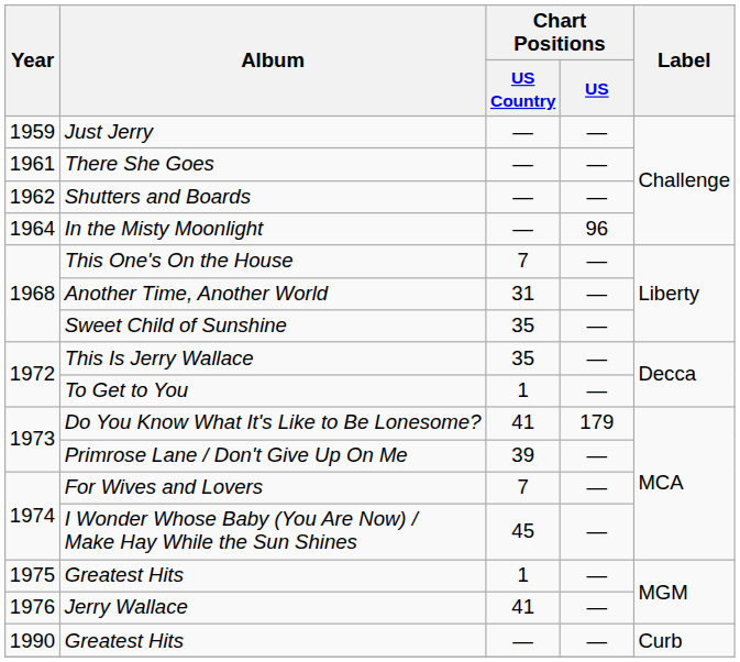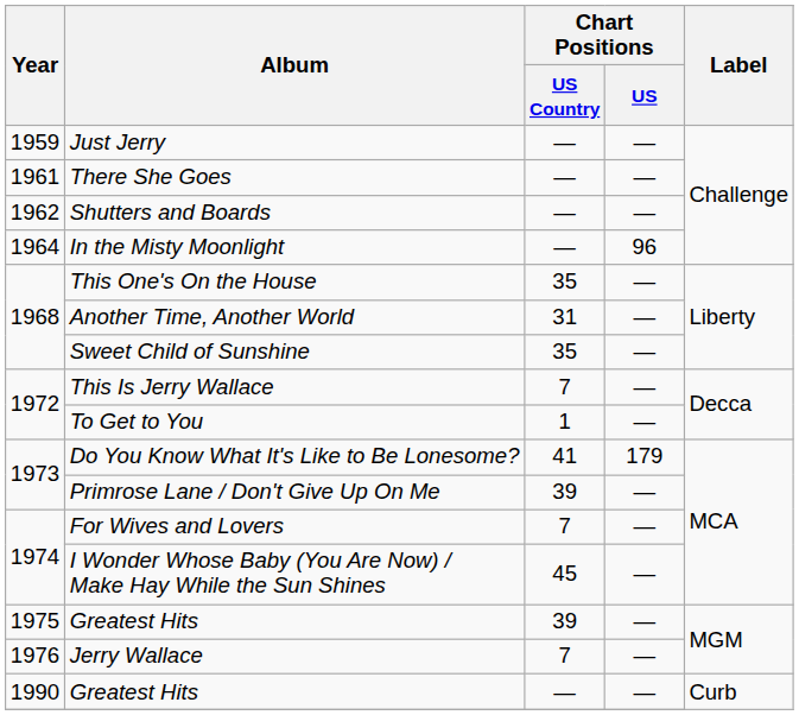This One's On the House | Chart Positions / US Country: 7 -> 35
This Is Jerry Wallace | Chart Positions / US Country: 35 -> 7
1975 / Greatest Hits | Chart Positions / US Country: 1 -> 39
Jerry Wallace | Chart Positions / US Country: 41 -> 7
